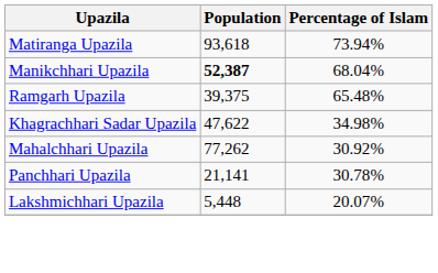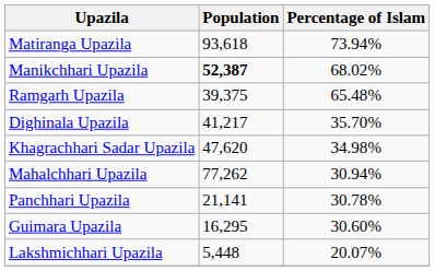Manikchhari Upazila | Percentage of Islam: 68.04% -> 68.02%
+ row: Dighinala Upazila | 41,217 | 35.70%
Khagrachhari Sadar Upazila | Population: 47,622 -> 47,620
Mahalchhari Upazila | Percentage of Islam: 30.92% -> 30.94%
+ row: Guimara Upazila | 16,295 | 30.60%
